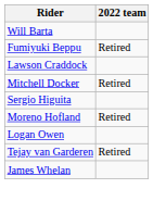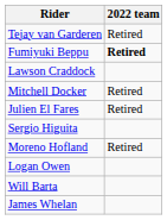rows swapped: Will Barta <-> Tejay van Garderen
Fumiyuki Beppu | 2022 team: normal -> bold
+ row: Julien El Fares | Retired
